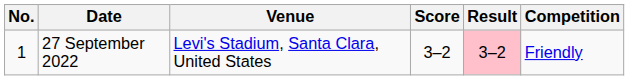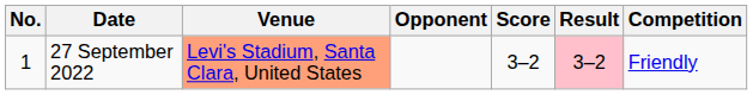+ column: Opponent
27 September 2022 | Venue: no background -> lightsalmon background
